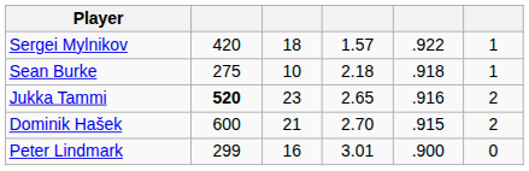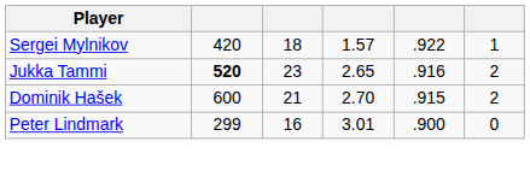- row: Sean Burke | 275 | 10 | 2.18 | .918 | 1
